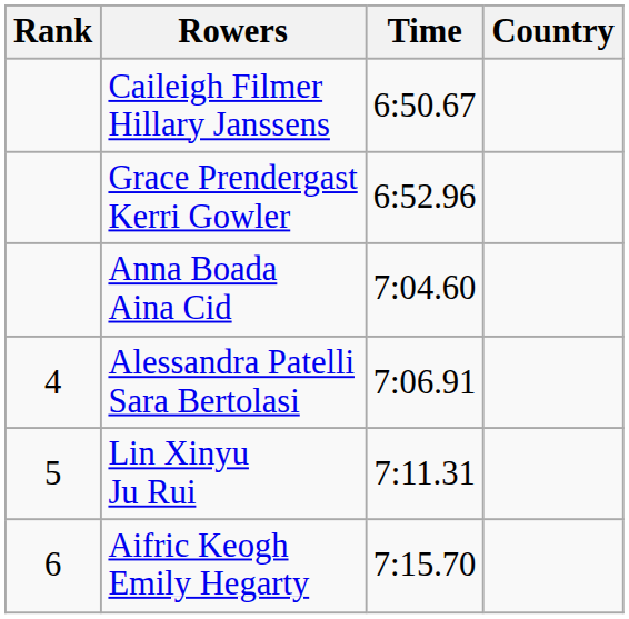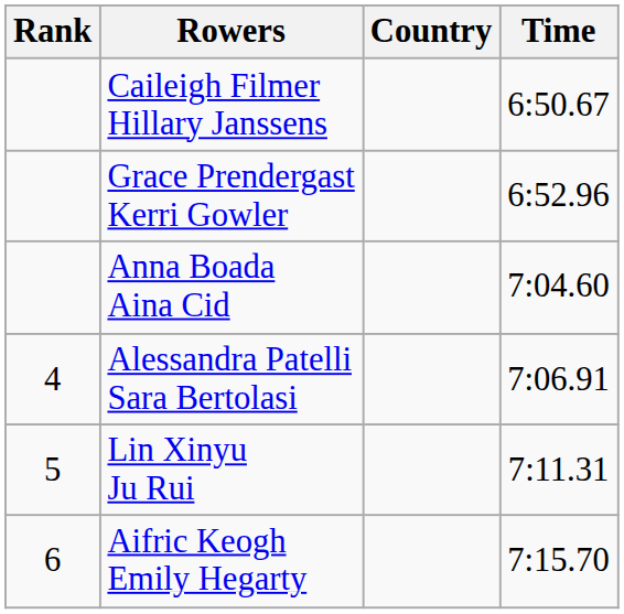columns swapped: Country <-> Time
